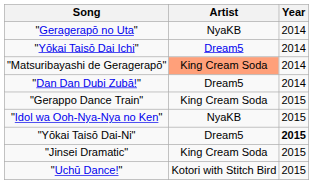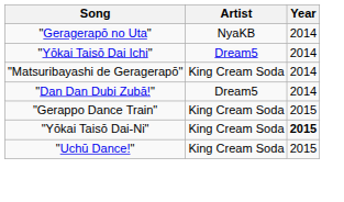"Matsuribayashi de Geragerapō" | Artist: lightsalmon background -> no background
- row: "Idol wa Ooh-Nya-Nya no Ken" | NyaKB | 2015
"Yōkai Taisō Dai-Ni" | Artist: Dream5 -> King Cream Soda
- row: "Jinsei Dramatic" | King Cream Soda | 2015
"Uchū Dance!" | Artist: Kotori with Stitch Bird -> King Cream Soda
